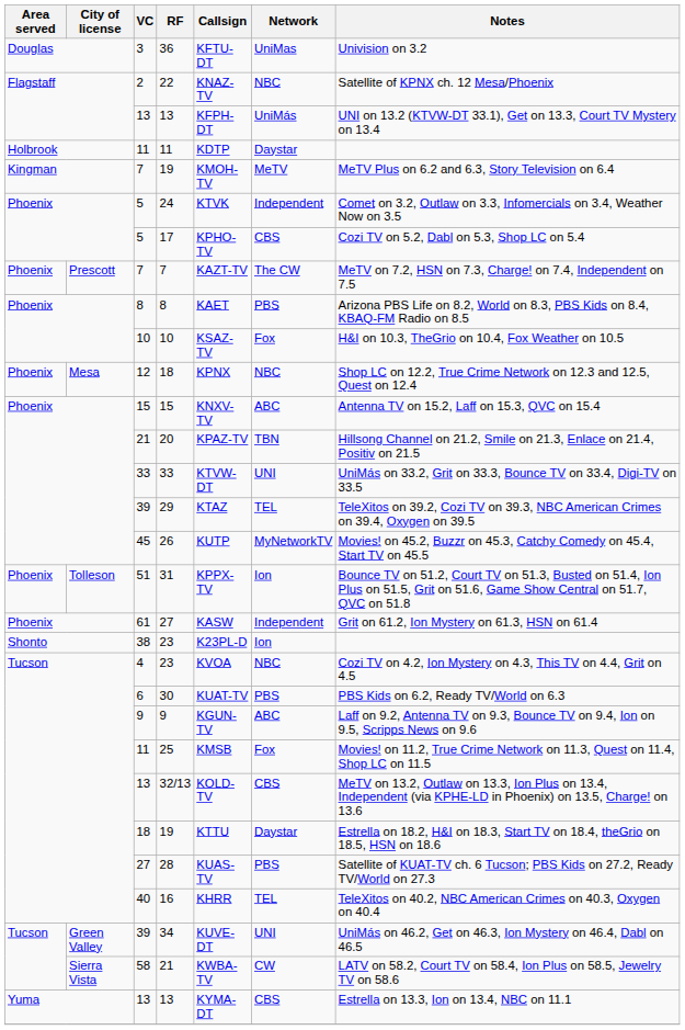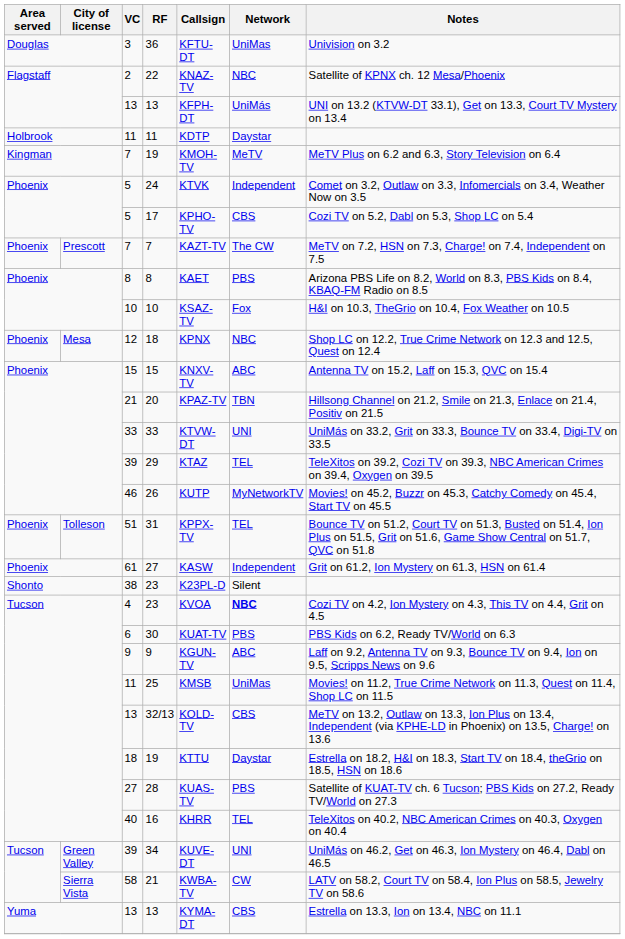26 | VC: 45 -> 46
31 | Network: Ion -> TEL
Shonto / 23 | Network: Ion -> Silent
Tucson / 23 | Network: normal -> bold
25 | Network: Fox -> UniMas
